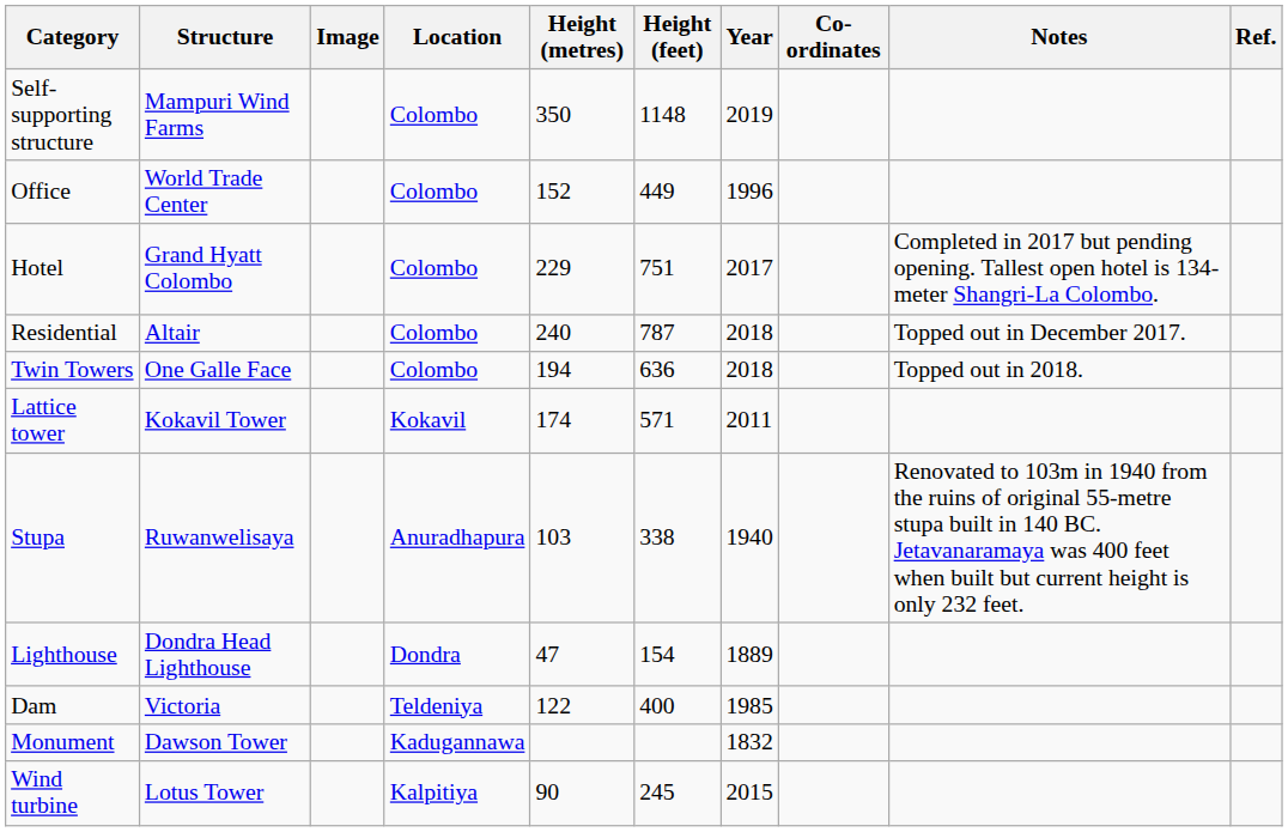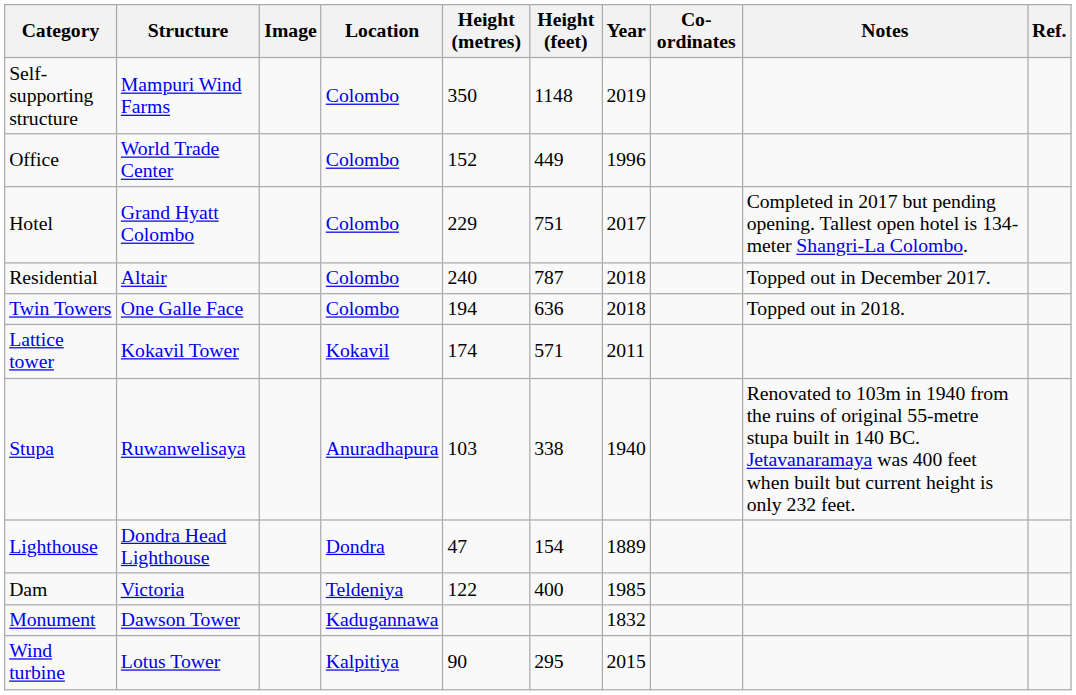Wind turbine | Height (feet): 245 -> 295
